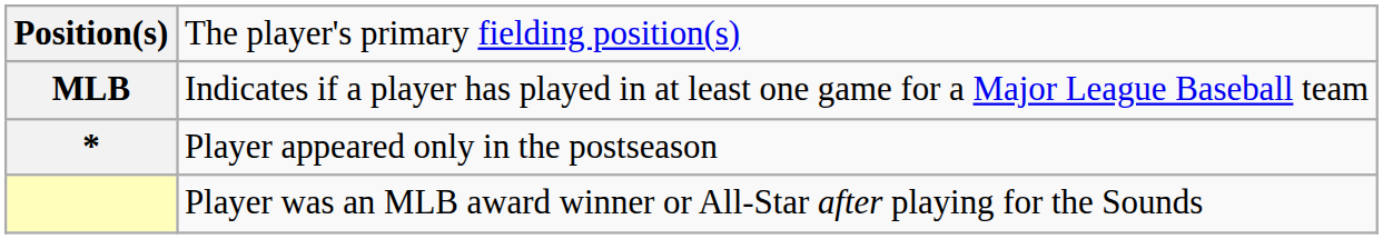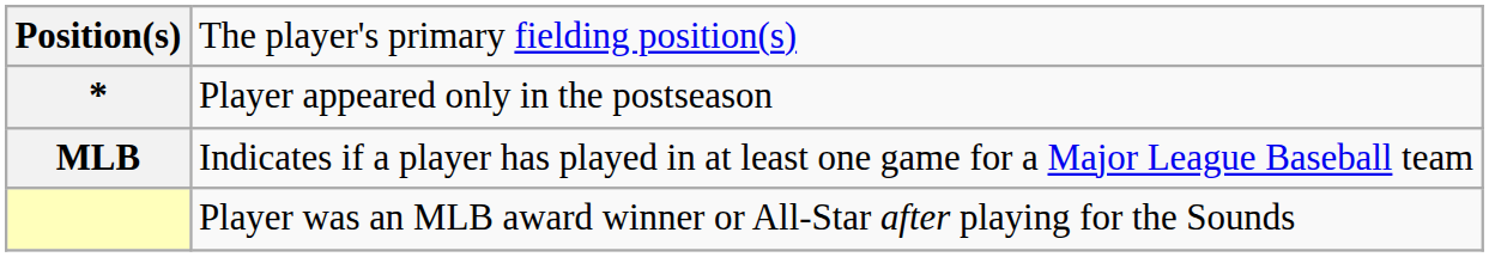rows swapped: MLB <-> *
